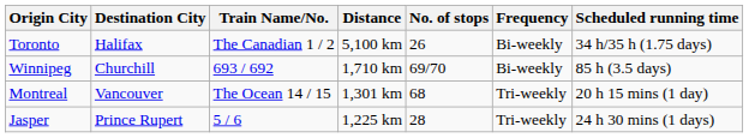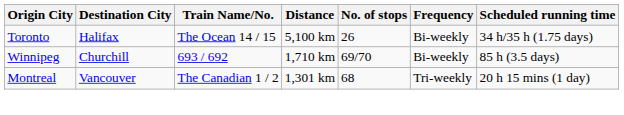Toronto | Train Name/No.: The Canadian 1 / 2 -> The Ocean 14 / 15
Montreal | Train Name/No.: The Ocean 14 / 15 -> The Canadian 1 / 2
- row: Jasper | Prince Rupert | 5 / 6 | 1,225 km | 28 | Tri-weekly | 24 h 30 mins (1 days)
